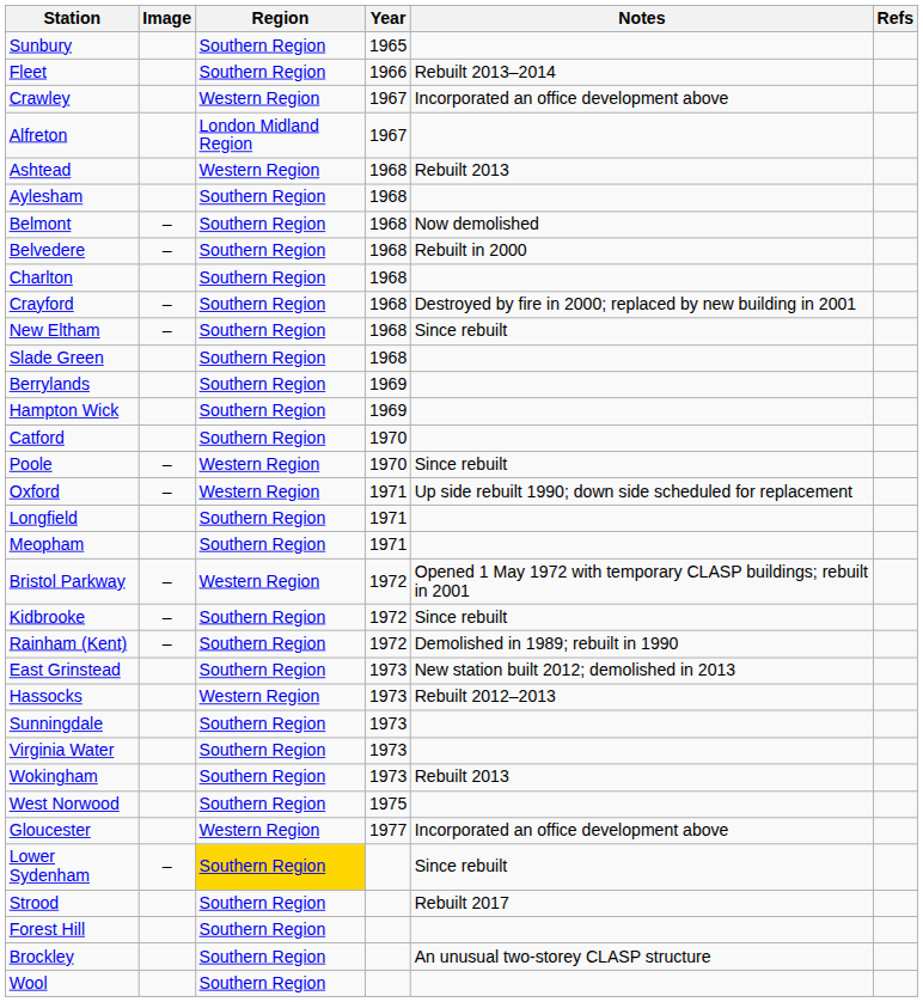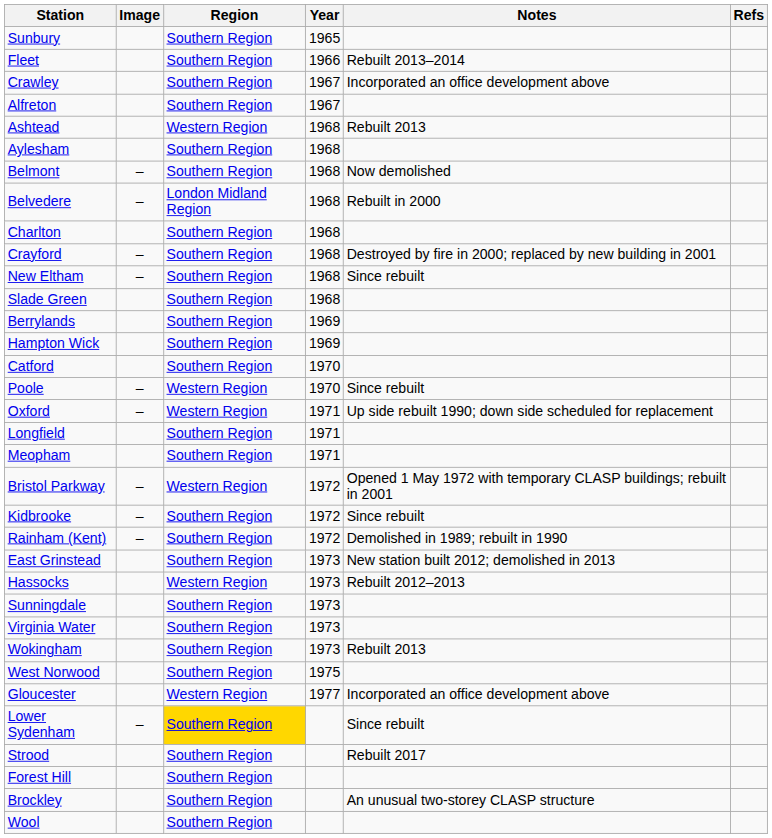Crawley | Region: Western Region -> Southern Region
Alfreton | Region: London Midland Region -> Southern Region
Belvedere | Region: Southern Region -> London Midland Region
